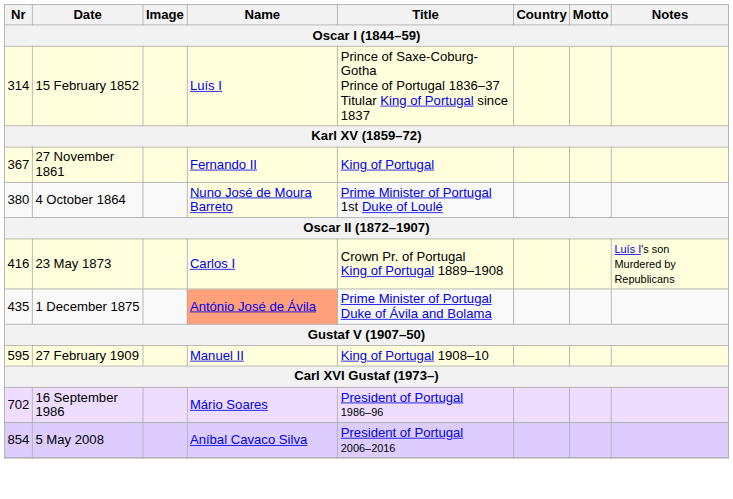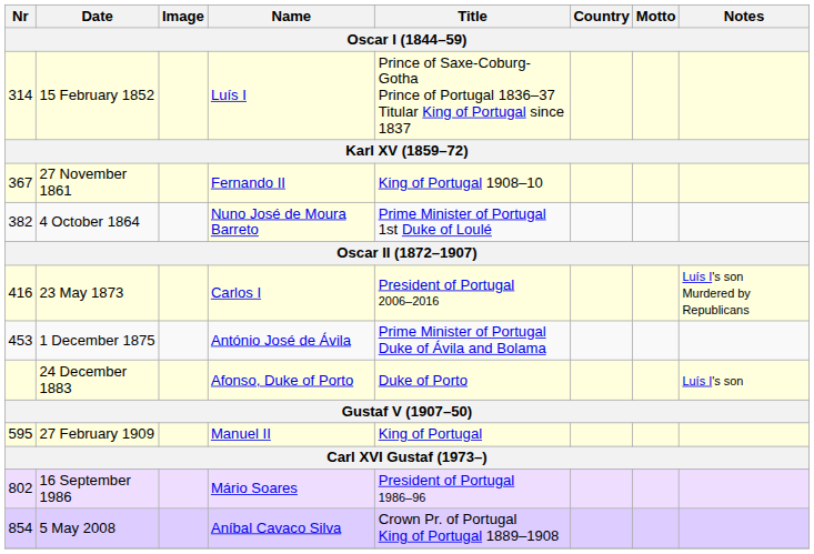27 November 1861 | Title: King of Portugal -> King of Portugal 1908–10
4 October 1864 | Nr: 380 -> 382
23 May 1873 | Title: Crown Pr. of Portugal King of Portugal 1889–1908 -> President of Portugal 2006–2016
1 December 1875 | Nr: 435 -> 453
1 December 1875 | Name: lightsalmon background -> no background
+ row: 24 December 1883 | Afonso, Duke of Porto | Duke of Porto | Luís I's son
27 February 1909 | Title: King of Portugal 1908–10 -> King of Portugal
16 September 1986 | Nr: 702 -> 802
5 May 2008 | Title: President of Portugal 2006–2016 -> Crown Pr. of Portugal King of Portugal 1889–1908
